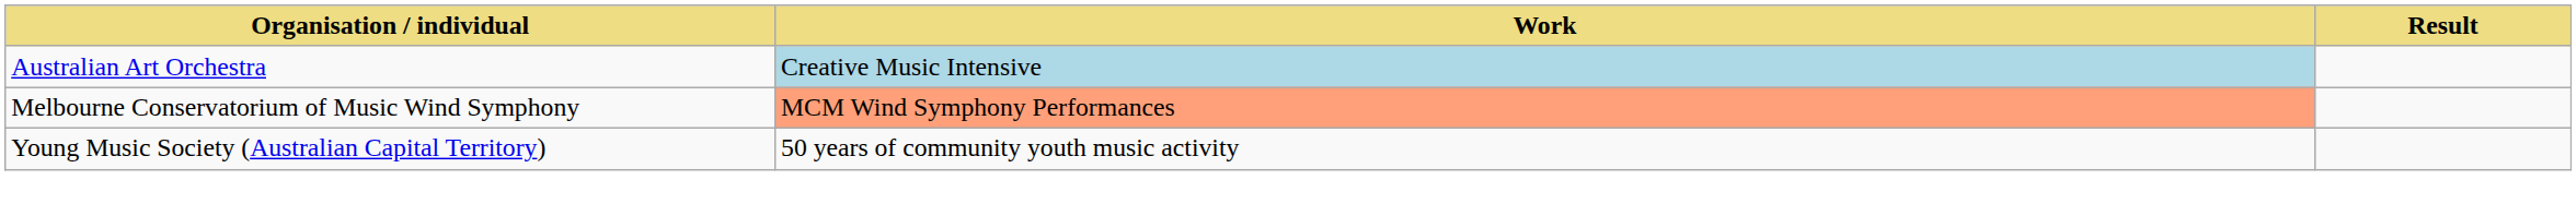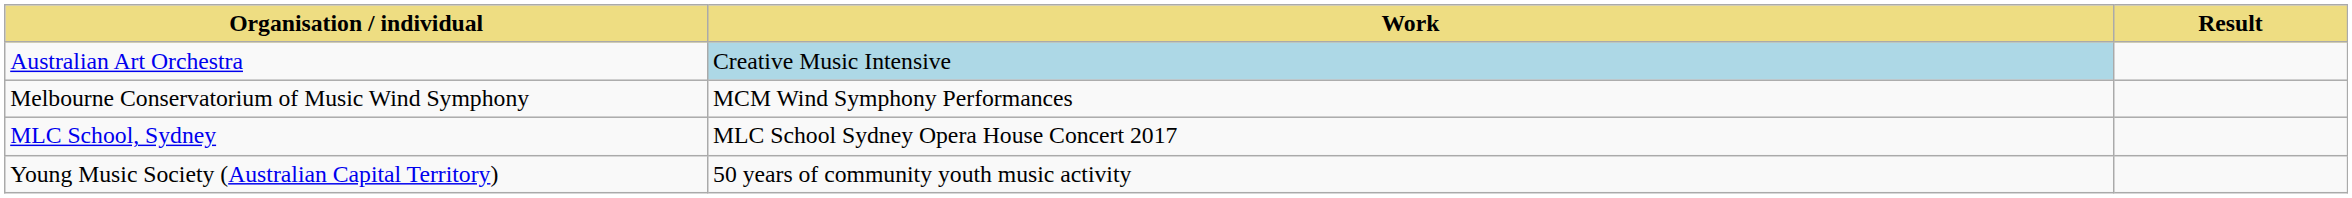Melbourne Conservatorium of Music Wind Symphony | Work: lightsalmon background -> no background
+ row: MLC School, Sydney | MLC School Sydney Opera House Concert 2017
